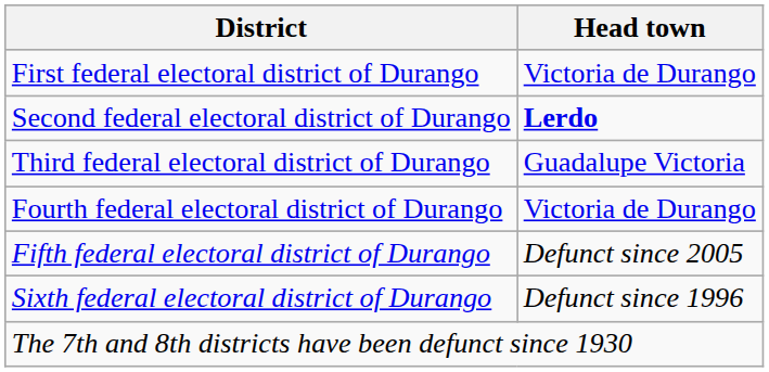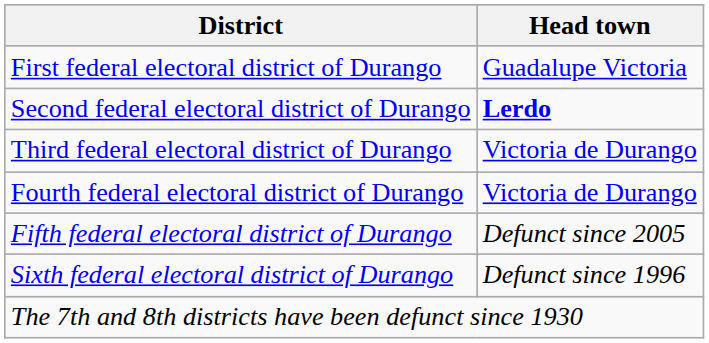First federal electoral district of Durango | Head town: Victoria de Durango -> Guadalupe Victoria
Third federal electoral district of Durango | Head town: Guadalupe Victoria -> Victoria de Durango
